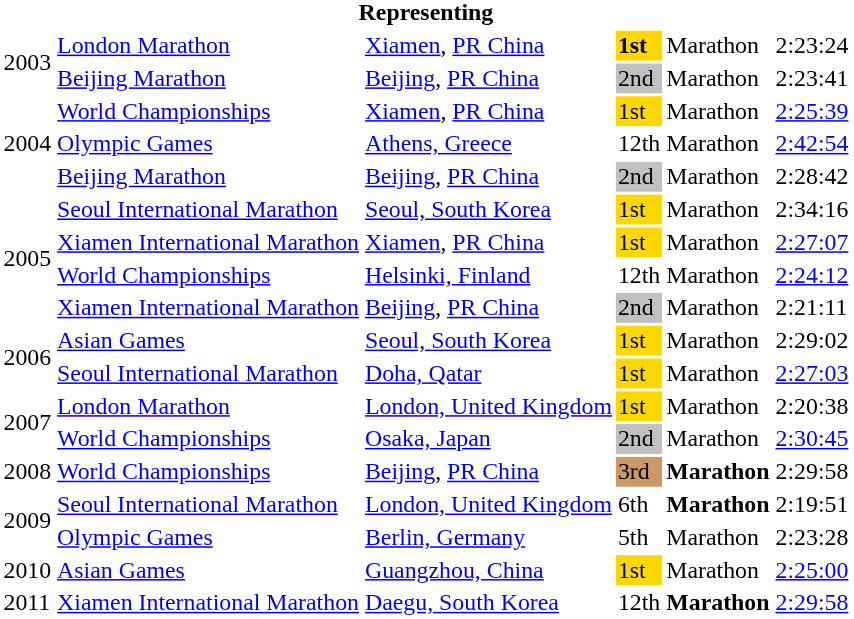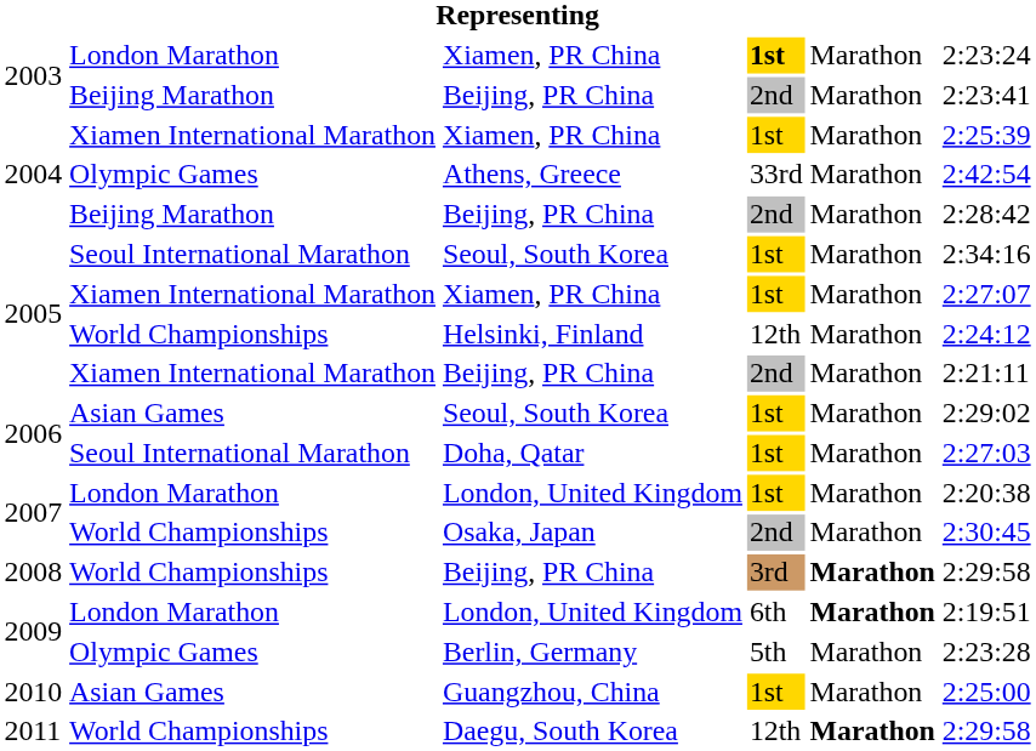2004 / Xiamen, PR China | column 2: World Championships -> Xiamen International Marathon
Athens, Greece | column 4: 12th -> 33rd
2009 / London, United Kingdom | column 2: Seoul International Marathon -> London Marathon
Daegu, South Korea | column 2: Xiamen International Marathon -> World Championships
